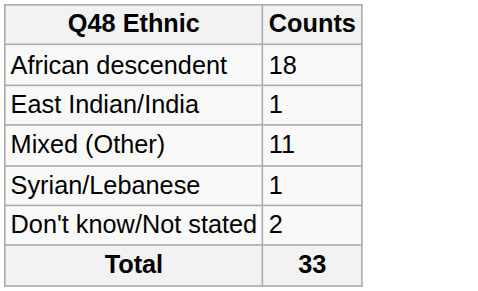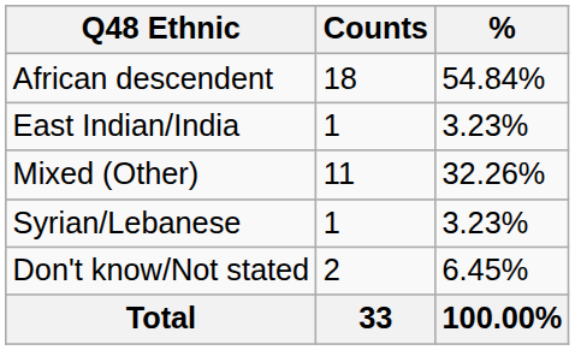+ column: % | 54.84% | 3.23% | 32.26% | 3.23% | 6.45% | 100.00%
